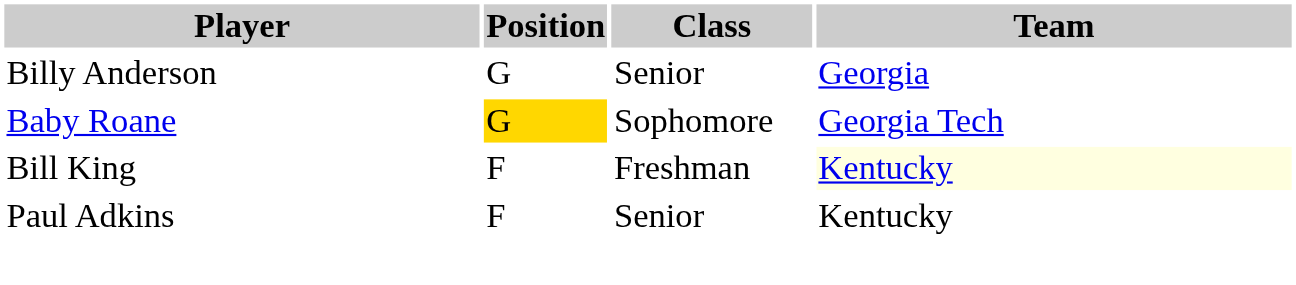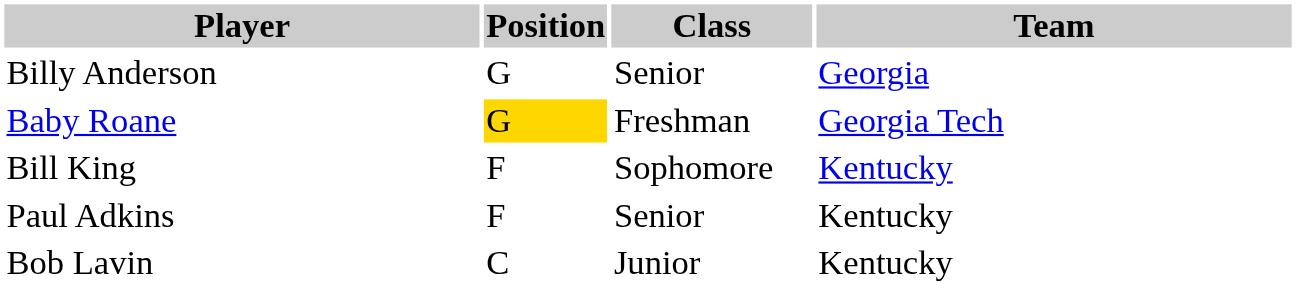Baby Roane | Class: Sophomore -> Freshman
Bill King | Class: Freshman -> Sophomore
Bill King | Team: lightyellow background -> no background
+ row: Bob Lavin | C | Junior | Kentucky
